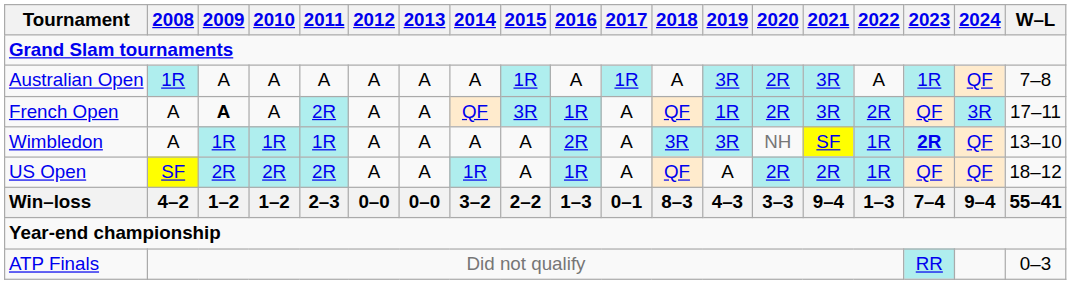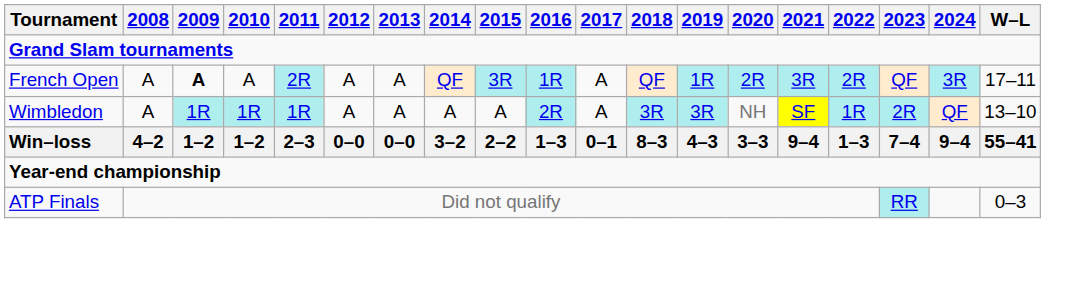- row: Australian Open | 1R | A | A | A | A | A | A | 1R | A | 1R | A | 3R | 2R | 3R | A | 1R | QF | 7–8
Wimbledon | 2023: bold -> normal
- row: US Open | SF | 2R | 2R | 2R | A | A | 1R | A | 1R | A | QF | A | 2R | 2R | 1R | QF | QF | 18–12
